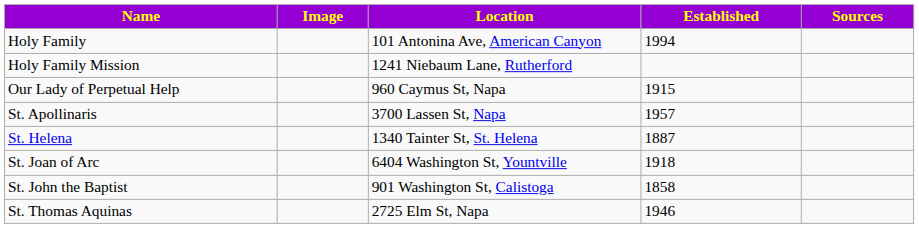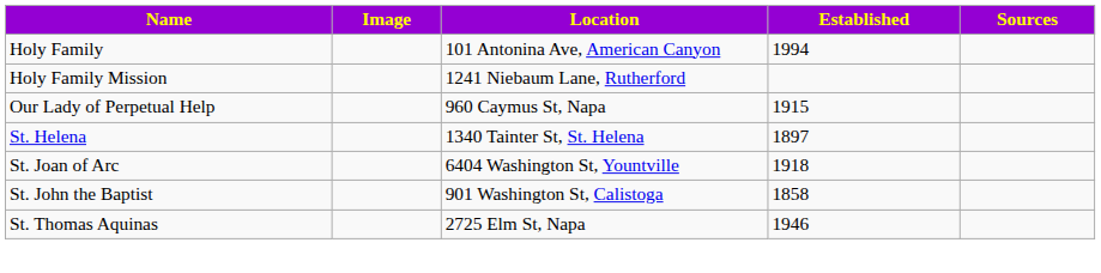- row: St. Apollinaris | 3700 Lassen St, Napa | 1957
St. Helena | Established: 1887 -> 1897
